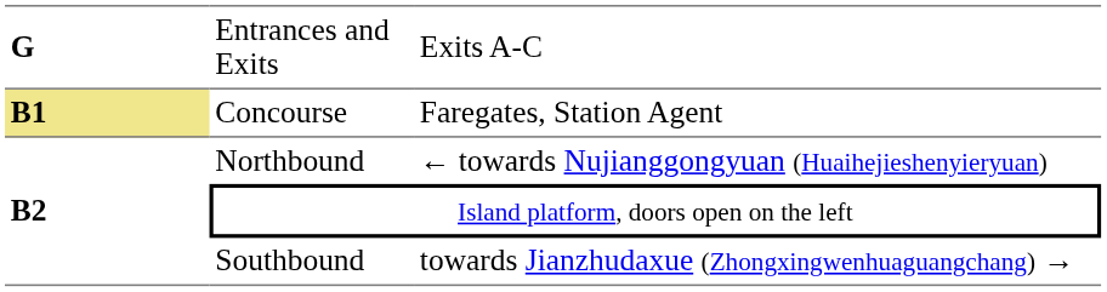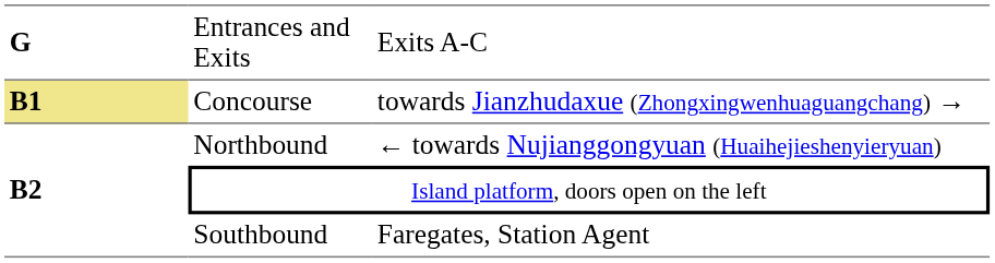Concourse | column 3: Faregates, Station Agent -> towards Jianzhudaxue (Zhongxingwenhuaguangchang) →
Southbound | column 3: towards Jianzhudaxue (Zhongxingwenhuaguangchang) → -> Faregates, Station Agent
